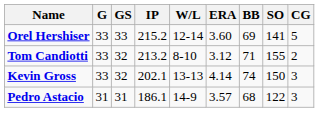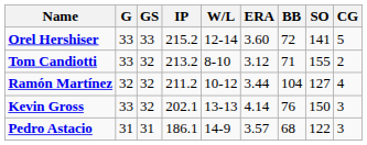Orel Hershiser | BB: 69 -> 72
+ row: Ramón Martínez | 32 | 32 | 211.2 | 10-12 | 3.44 | 104 | 127 | 4
Kevin Gross | BB: 74 -> 76
